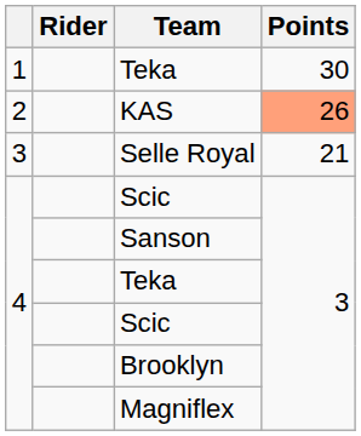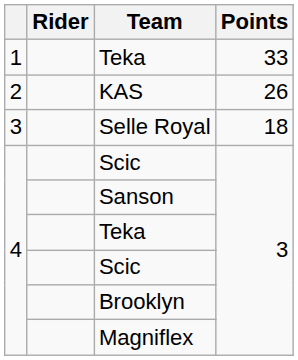1 / Teka | Points: 30 -> 33
KAS | Points: lightsalmon background -> no background
Selle Royal | Points: 21 -> 18
